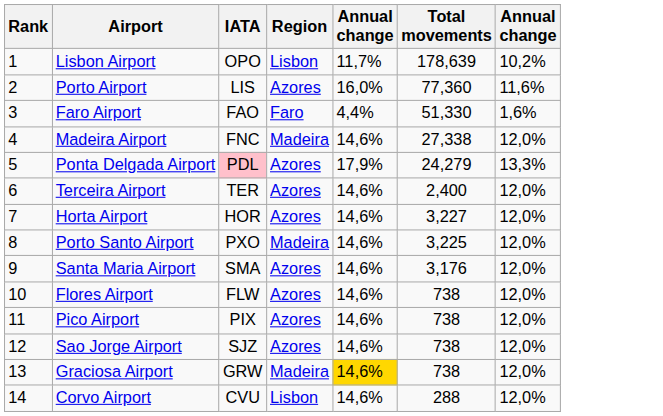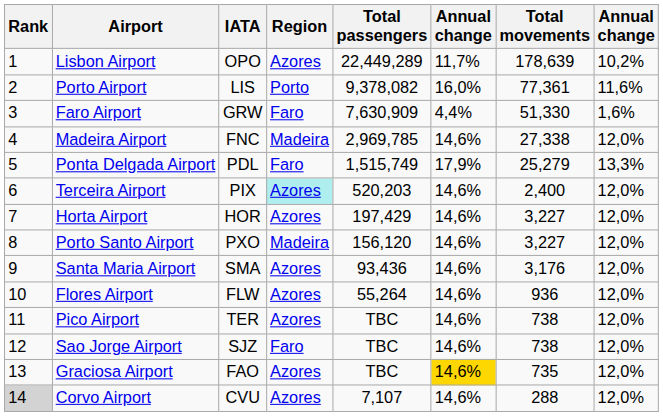+ column: Total passengers | 22,449,289 | 9,378,082 | 7,630,909 | 2,969,785 | 1,515,749 | 520,203 | 197,429 | 156,120 | 93,436 | 55,264 | TBC | TBC | TBC | 7,107
Lisbon Airport | Region: Lisbon -> Azores
Porto Airport | Region: Azores -> Porto
Porto Airport | Total movements: 77,360 -> 77,361
Faro Airport | IATA: FAO -> GRW
Ponta Delgada Airport | IATA: pink background -> no background
Ponta Delgada Airport | Region: Azores -> Faro
Ponta Delgada Airport | Total movements: 24,279 -> 25,279
Terceira Airport | IATA: TER -> PIX
Terceira Airport | Region: no background -> paleturquoise background
Porto Santo Airport | Total movements: 3,225 -> 3,227
Flores Airport | Total movements: 738 -> 936
Pico Airport | IATA: PIX -> TER
Sao Jorge Airport | Region: Azores -> Faro
Graciosa Airport | IATA: GRW -> FAO
Graciosa Airport | Region: Madeira -> Azores
Graciosa Airport | Total movements: 738 -> 735
Corvo Airport | Rank: no background -> lightgrey background
Corvo Airport | Region: Lisbon -> Azores
